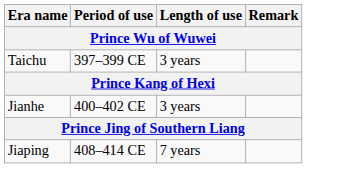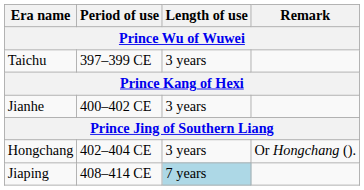+ row: Hongchang | 402–404 CE | 3 years | Or Hongchang ().
Jiaping | Length of use: no background -> lightblue background
